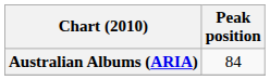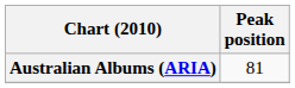Australian Albums (ARIA) | Peak position: 84 -> 81
